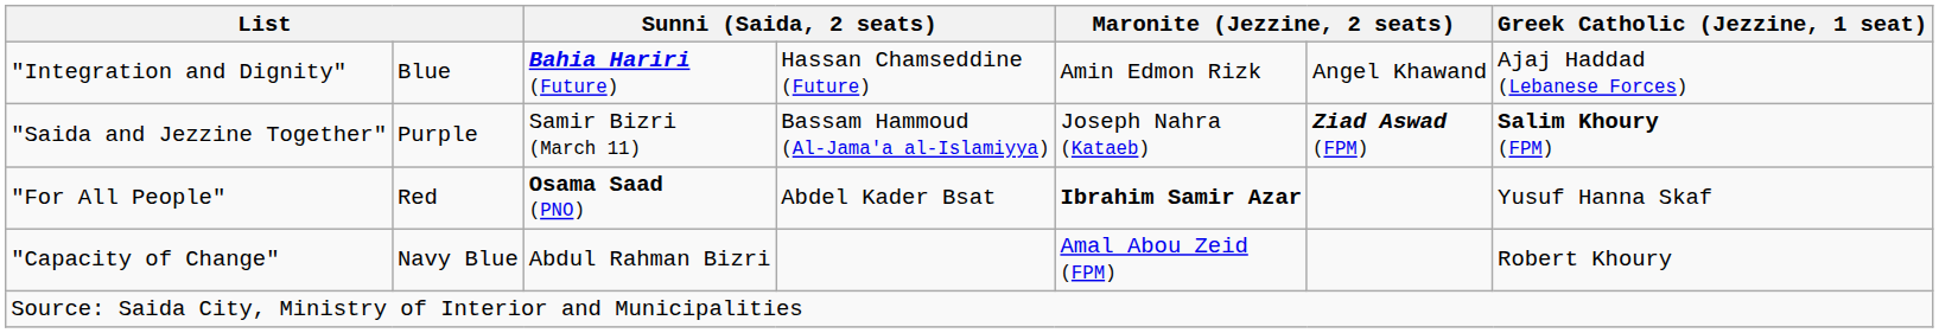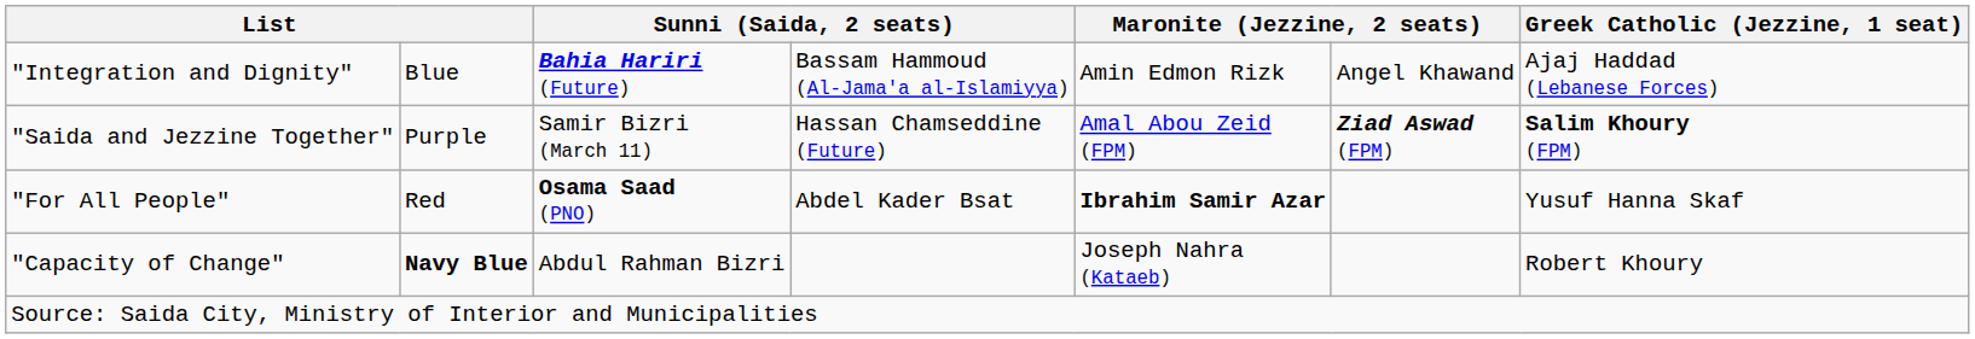"Integration and Dignity" | column 4: Hassan Chamseddine (Future) -> Bassam Hammoud (Al-Jama'a al-Islamiyya)
"Saida and Jezzine Together" | column 4: Bassam Hammoud (Al-Jama'a al-Islamiyya) -> Hassan Chamseddine (Future)
"Saida and Jezzine Together" | column 5: Joseph Nahra (Kataeb) -> Amal Abou Zeid (FPM)
"Capacity of Change" | column 2: normal -> bold
"Capacity of Change" | column 5: Amal Abou Zeid (FPM) -> Joseph Nahra (Kataeb)
